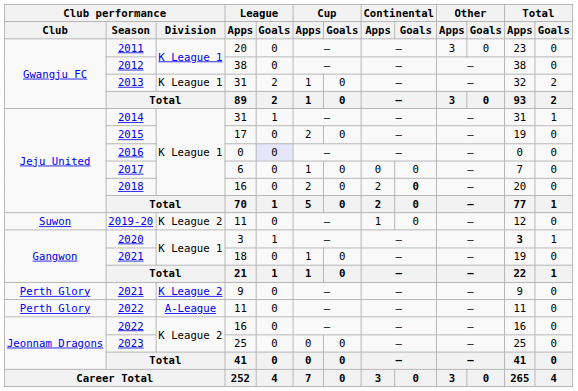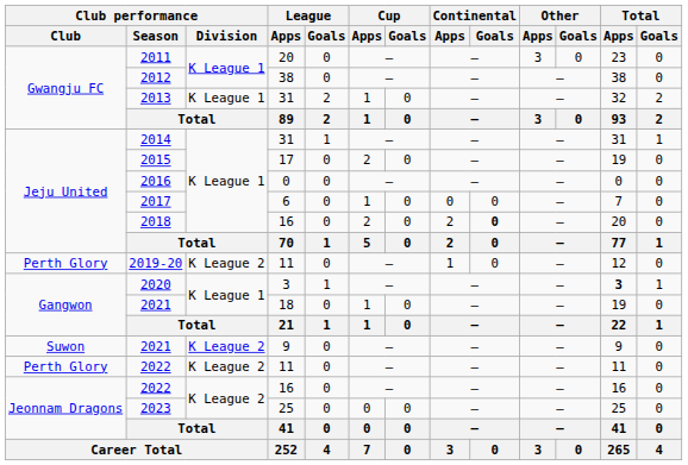2016 | League / Goals: lavender background -> no background
2019-20 | Club performance / Club: Suwon -> Perth Glory
2021 / 9 | Club performance / Club: Perth Glory -> Suwon
2022 / 11 | Club performance / Division: A-League -> K League 2
